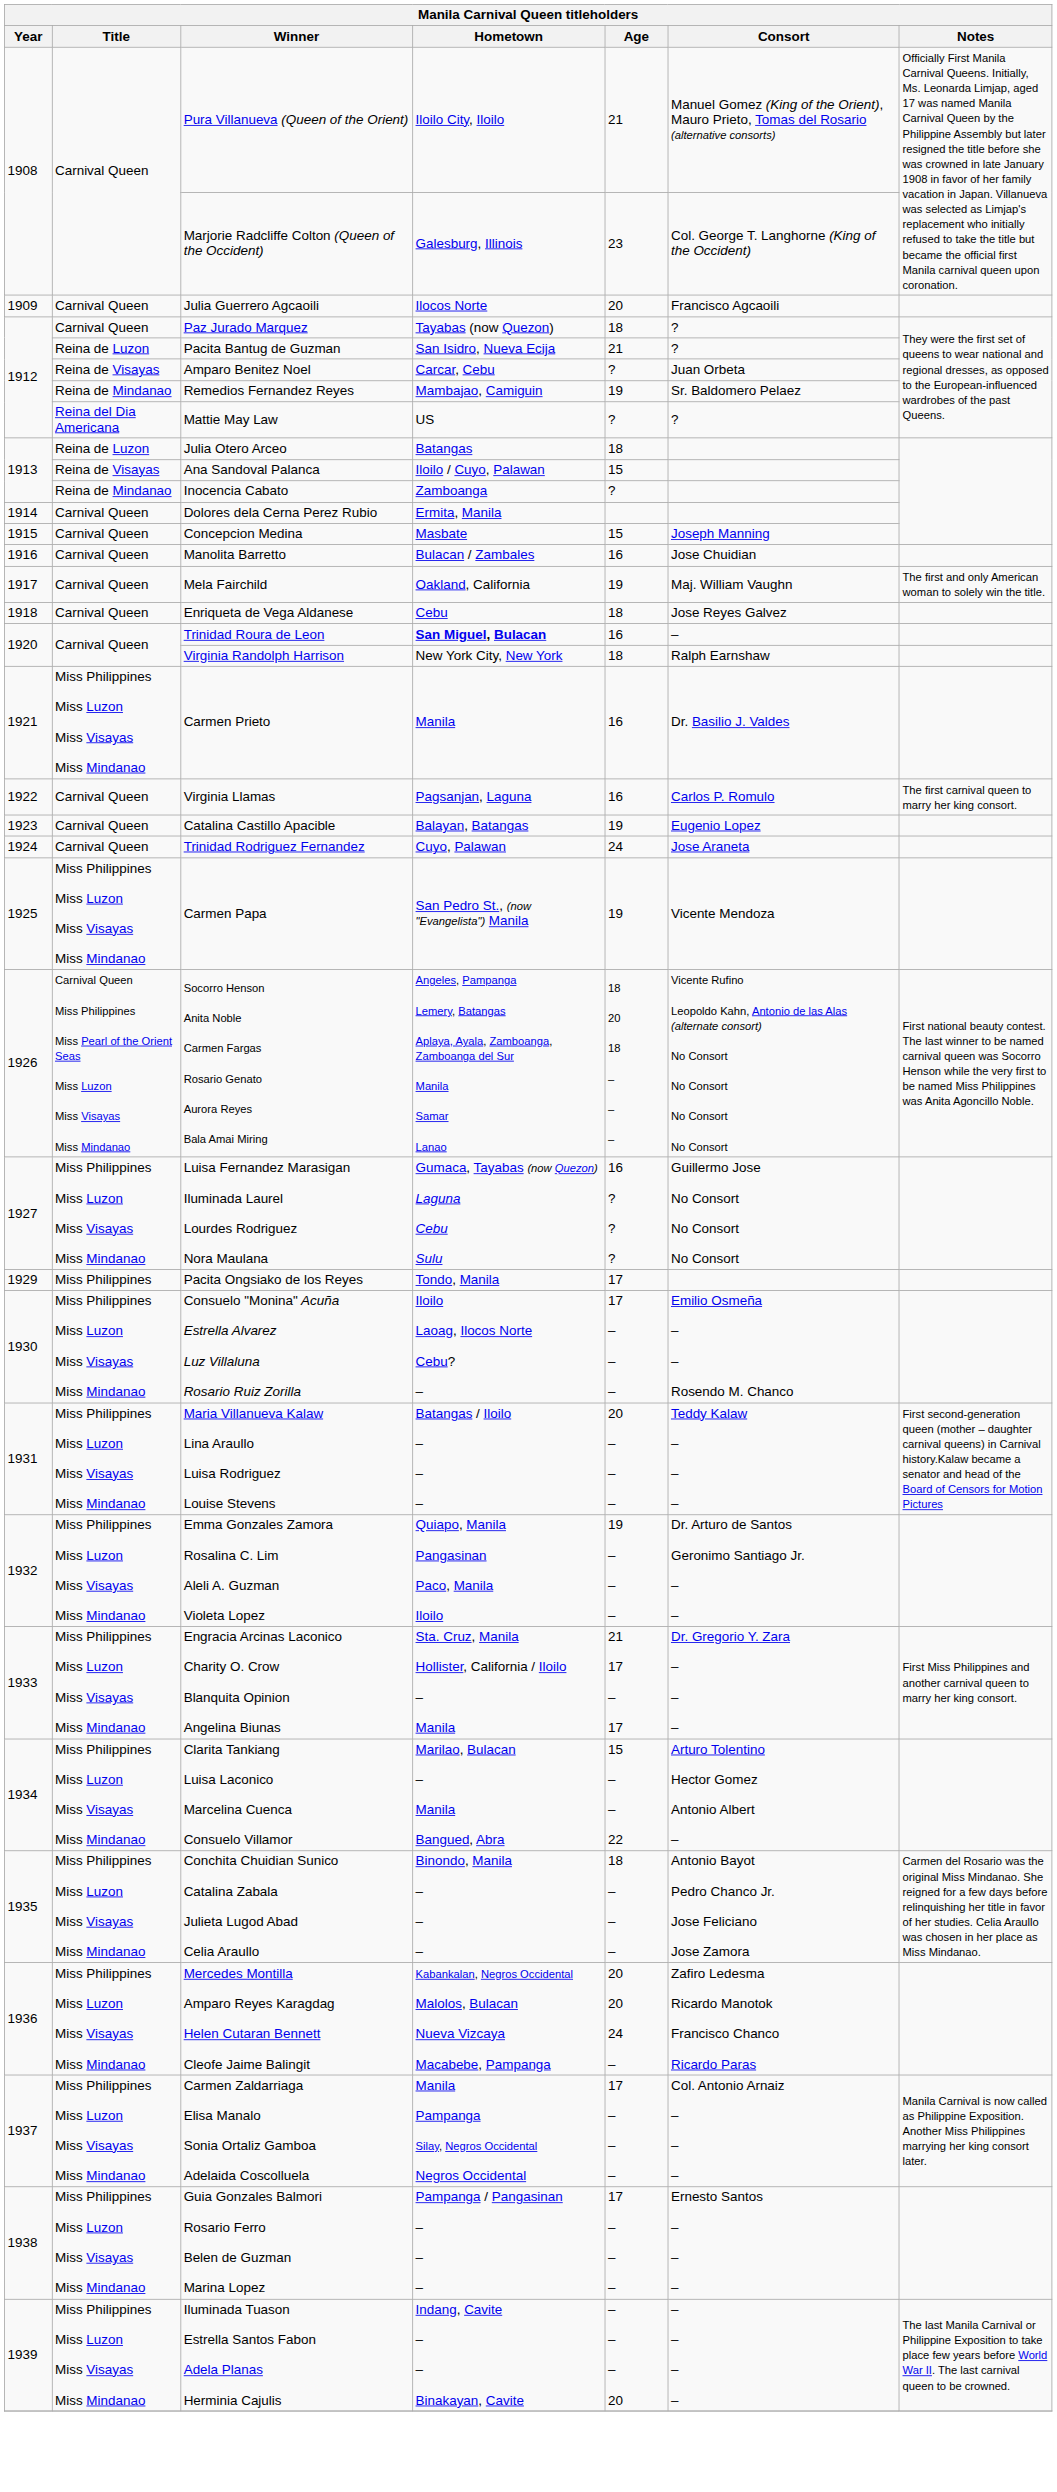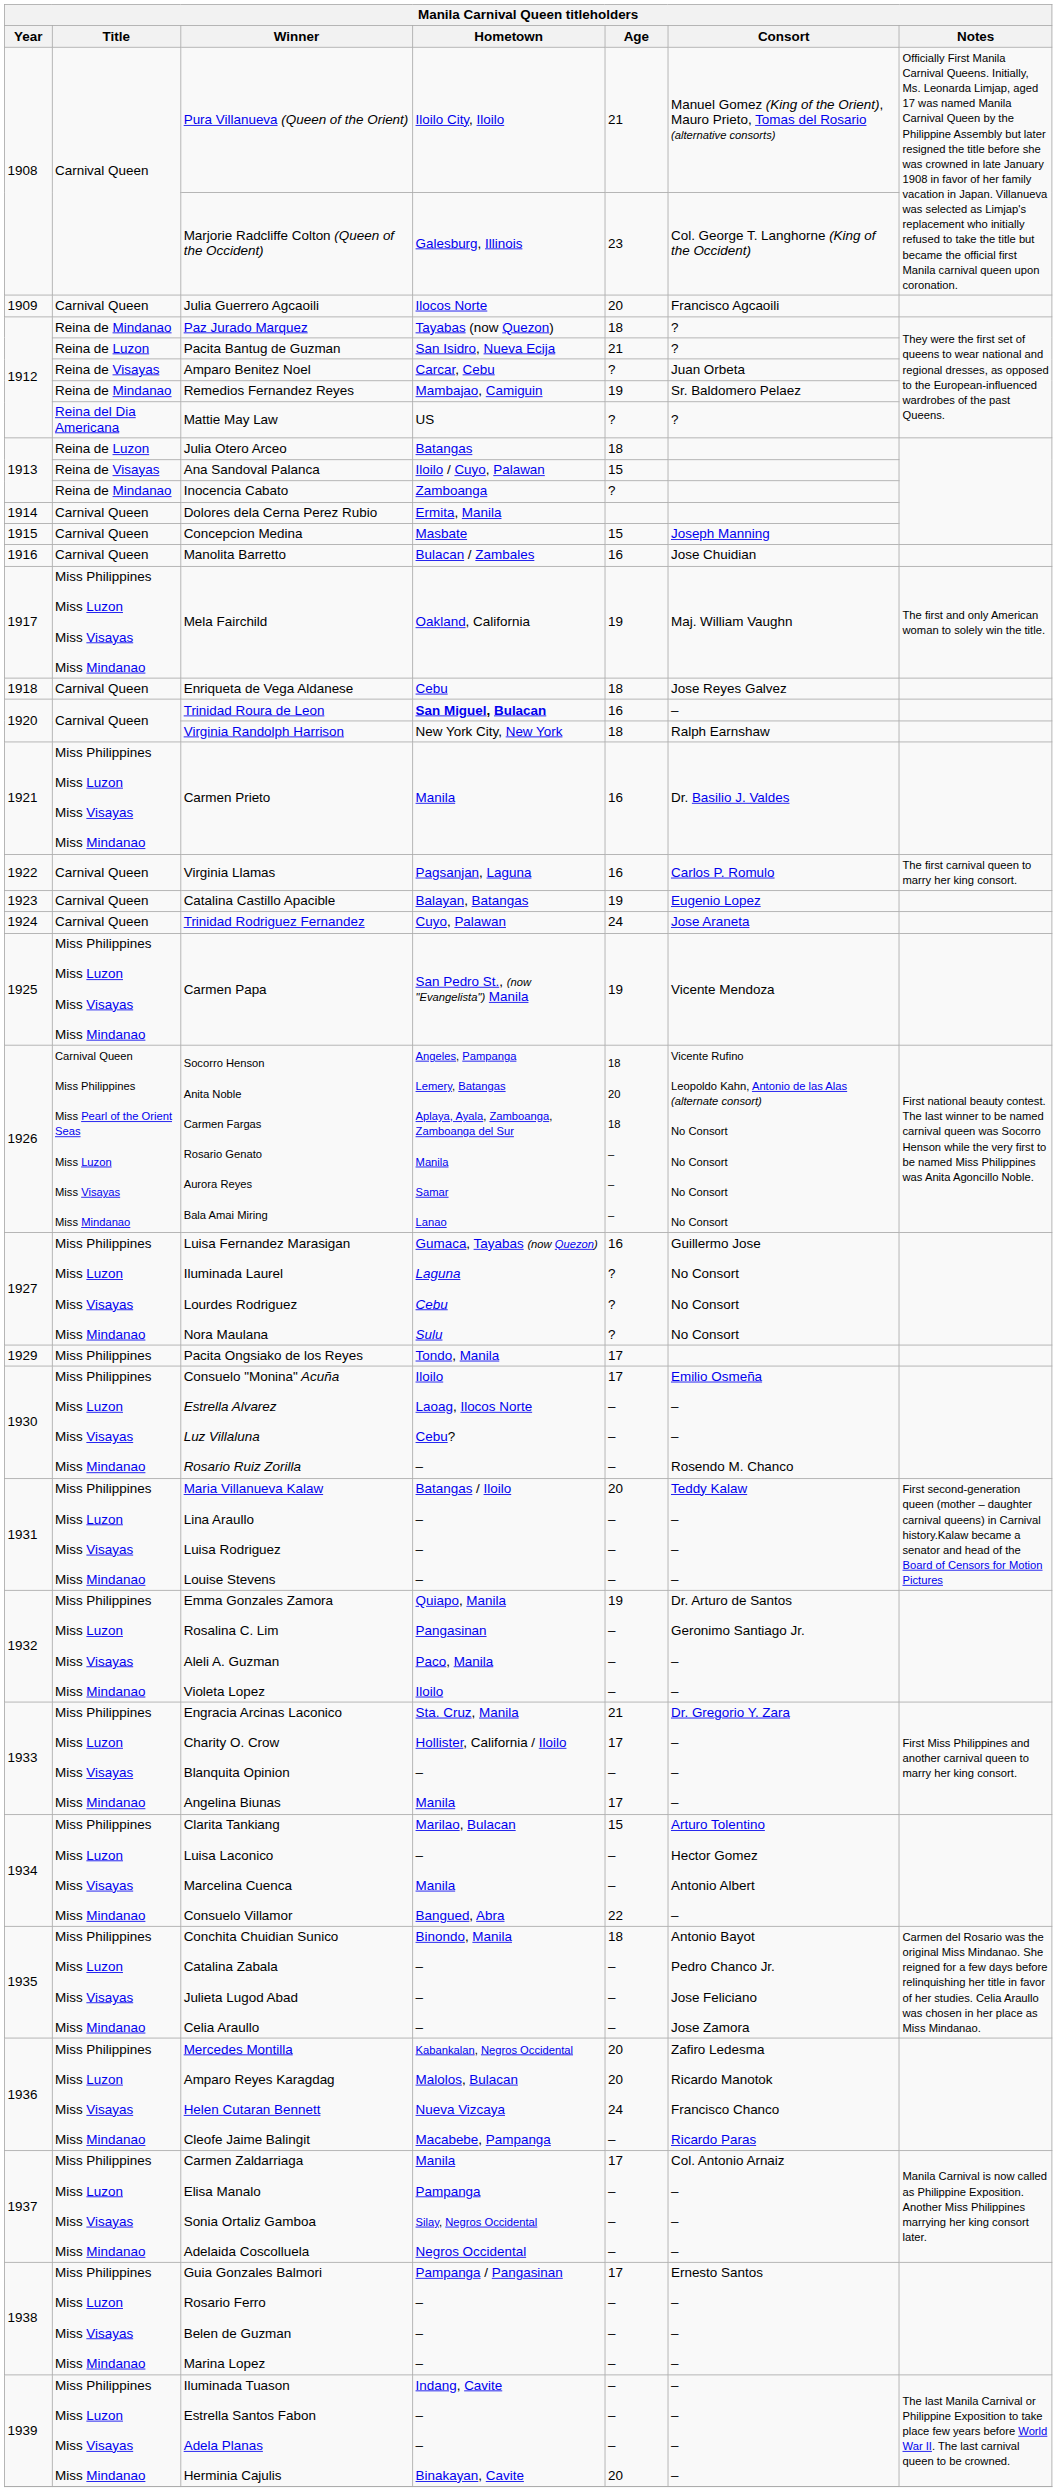Paz Jurado Marquez | Title: Carnival Queen -> Reina de Mindanao
Mela Fairchild | Title: Carnival Queen -> Miss Philippines Miss Luzon Miss Visayas Miss Mindanao
